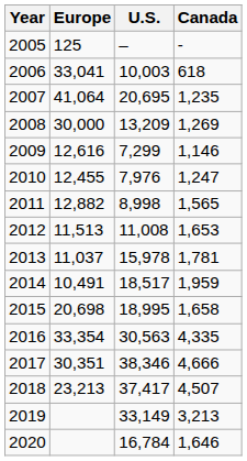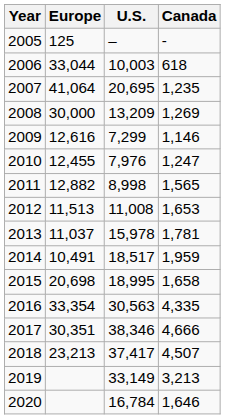2006 | Europe: 33,041 -> 33,044
